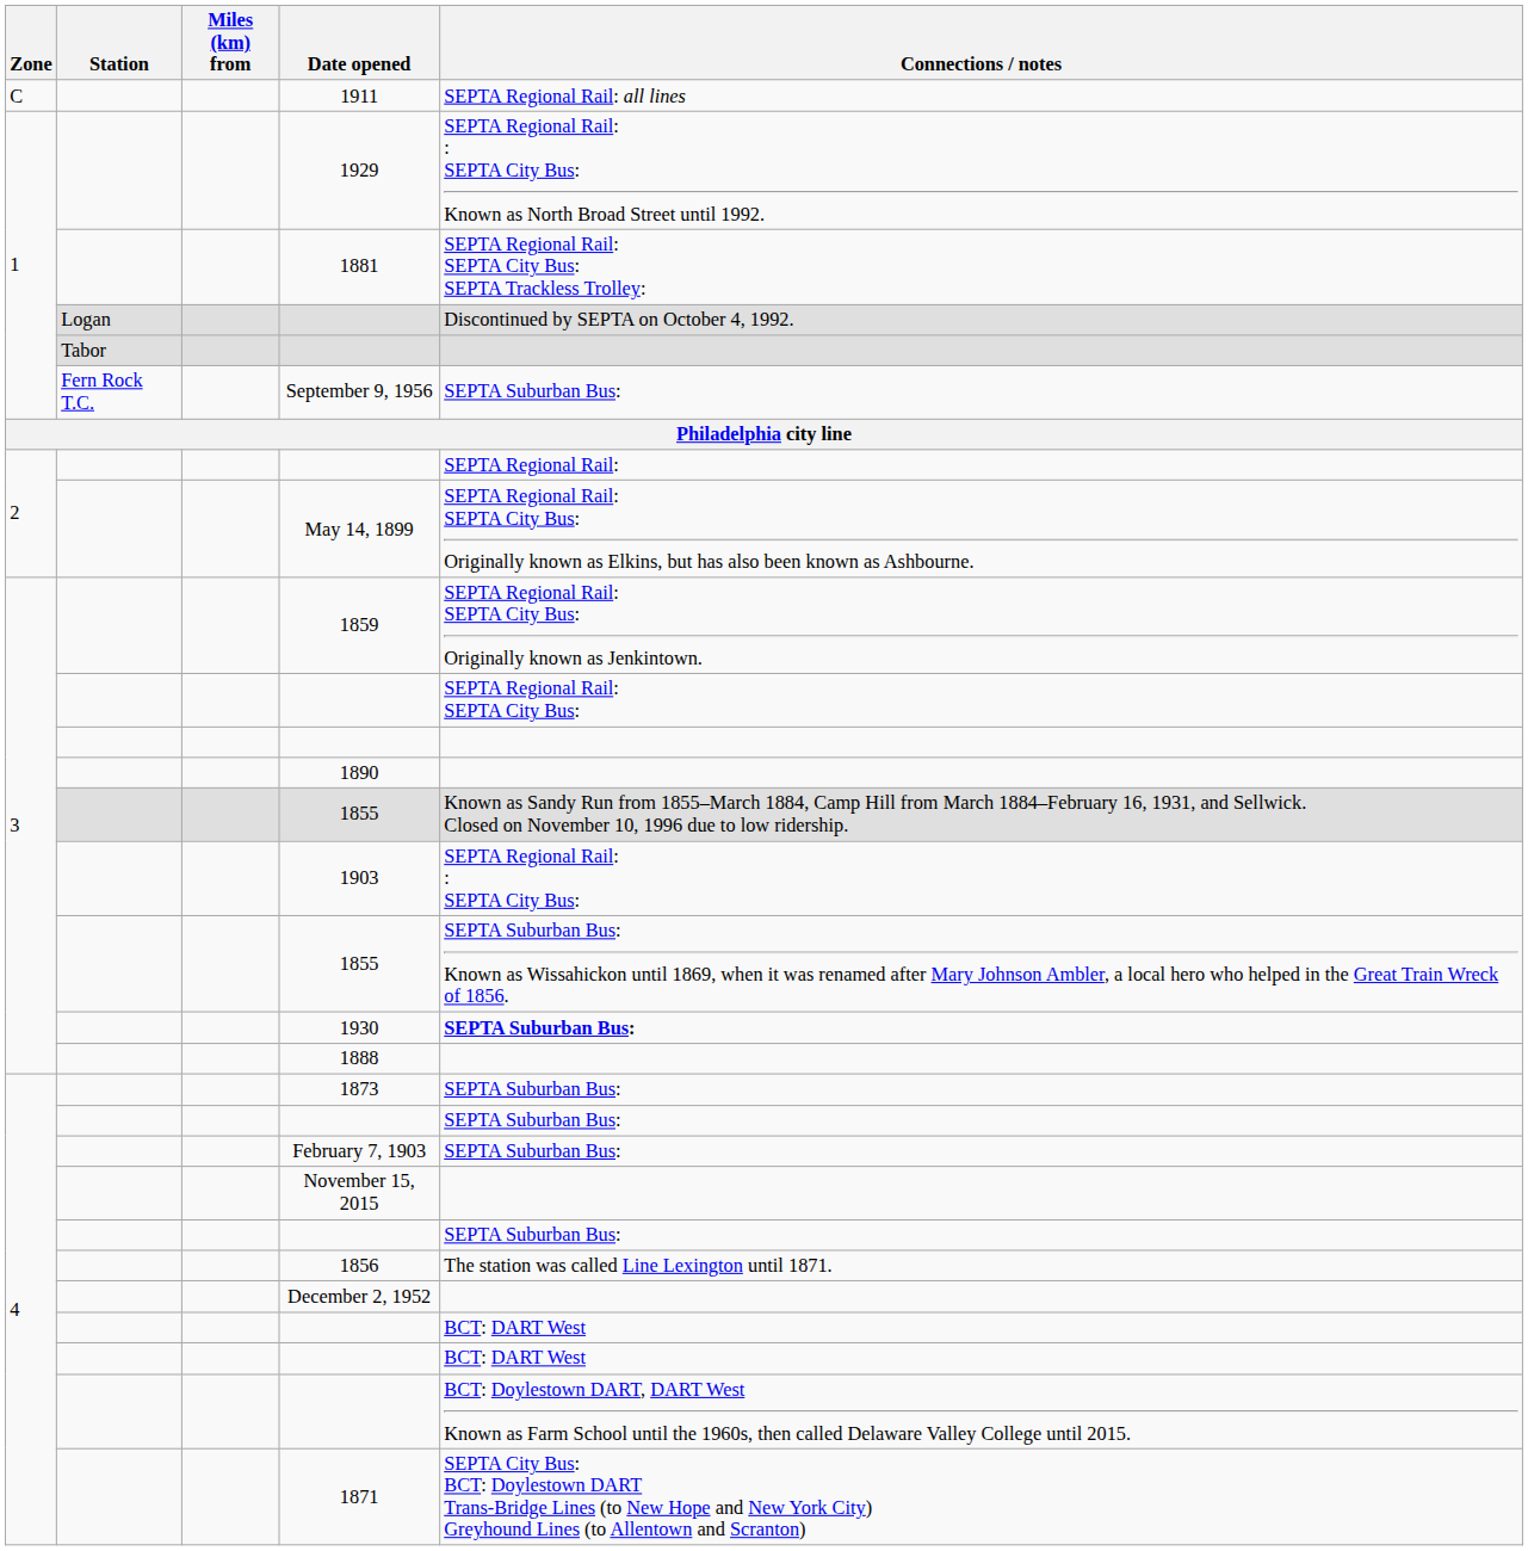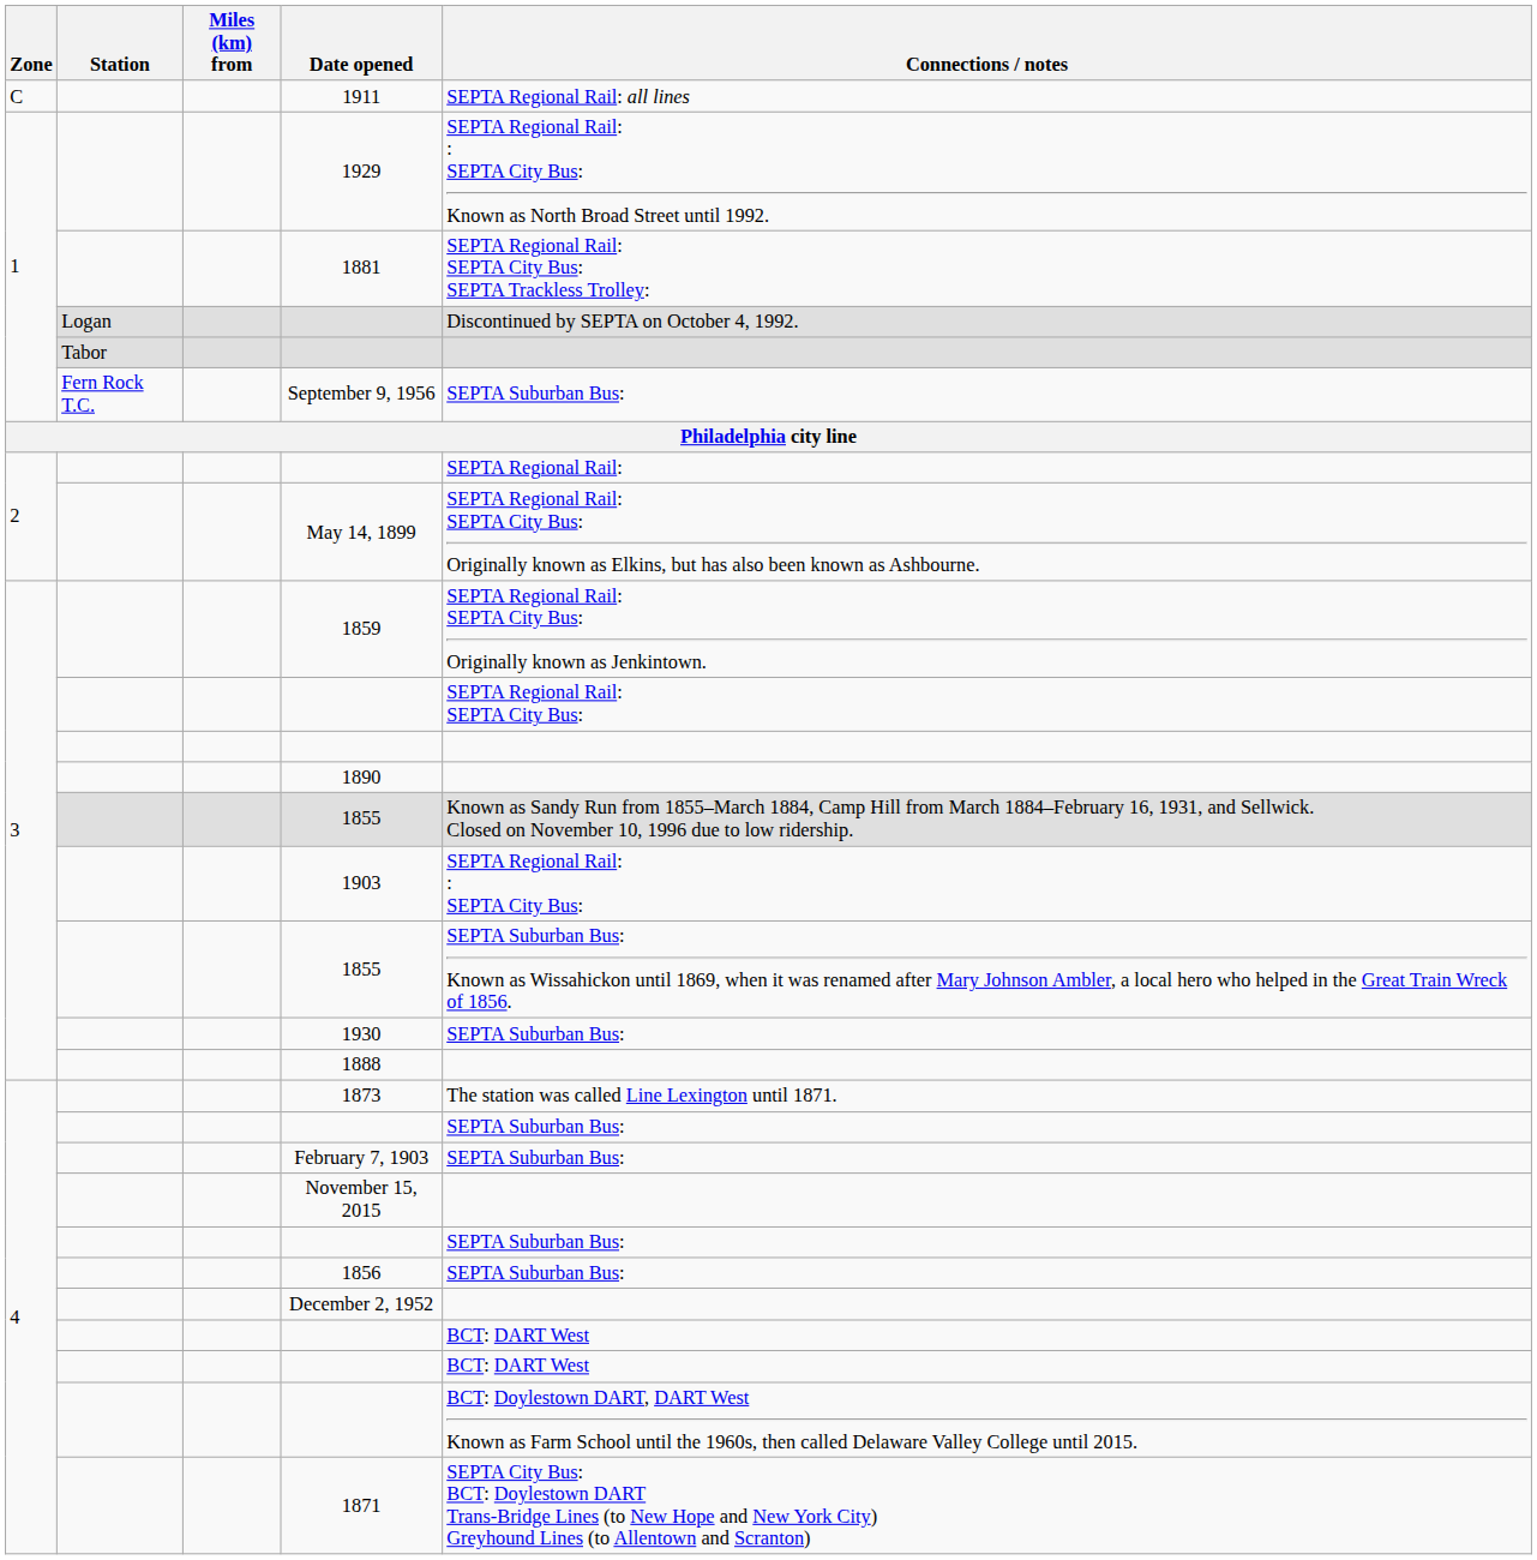1930 | Connections / notes: bold -> normal
1873 | Connections / notes: SEPTA Suburban Bus: -> The station was called Line Lexington until 1871.
1856 | Connections / notes: The station was called Line Lexington until 1871. -> SEPTA Suburban Bus:
